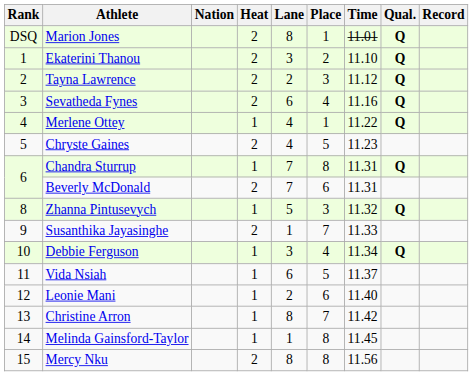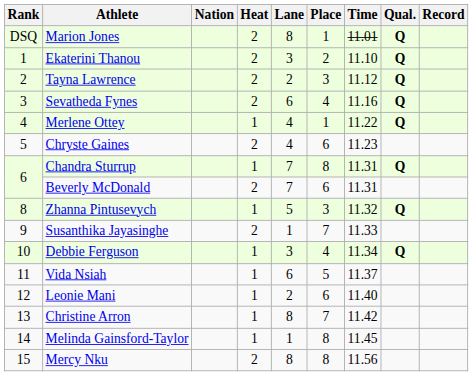Chryste Gaines | Place: 5 -> 6
